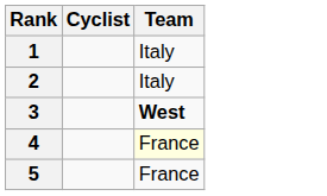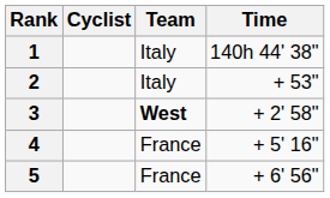+ column: Time | 140h 44' 38" | + 53" | + 2' 58" | + 5' 16" | + 6' 56"
4 | Team: lightyellow background -> no background
